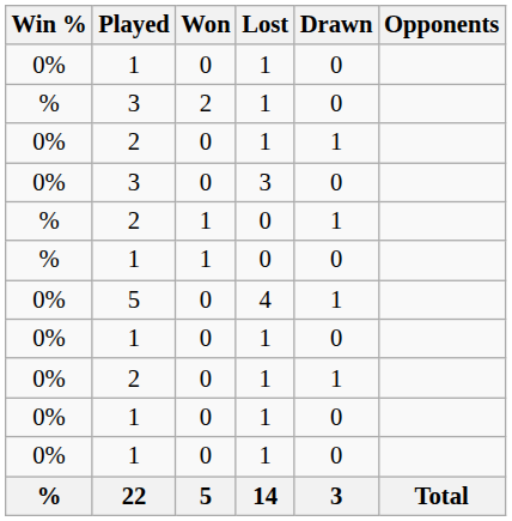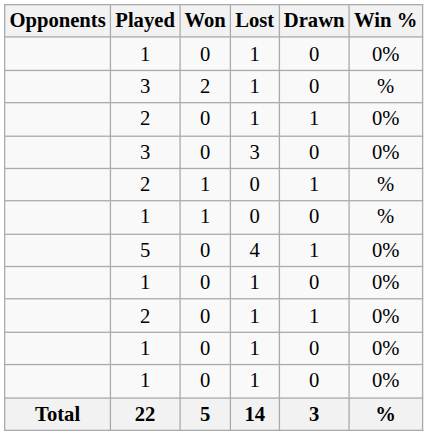columns swapped: Opponents <-> Win %
